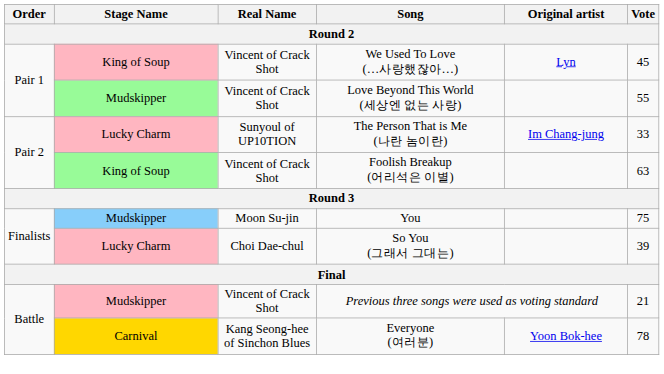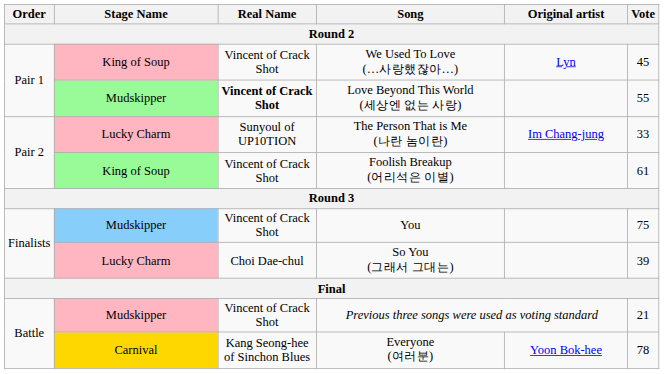Love Beyond This World (세상엔 없는 사랑) | Real Name: normal -> bold
Foolish Breakup (어리석은 이별) | Vote: 63 -> 61
You | Real Name: Moon Su-jin -> Vincent of Crack Shot
